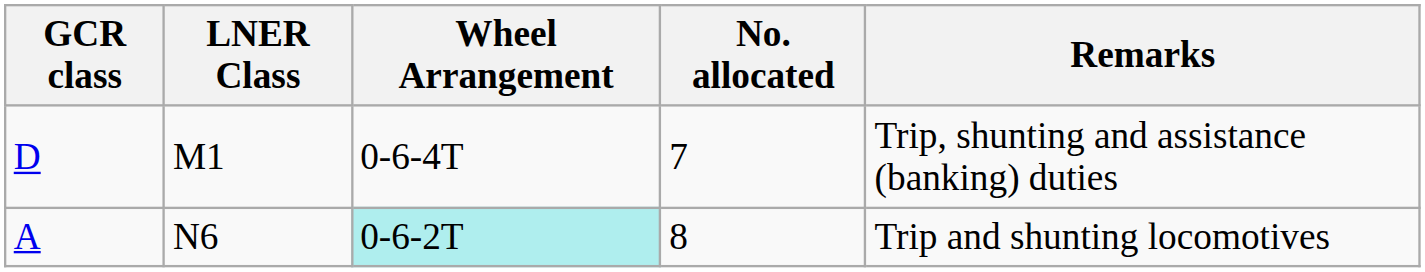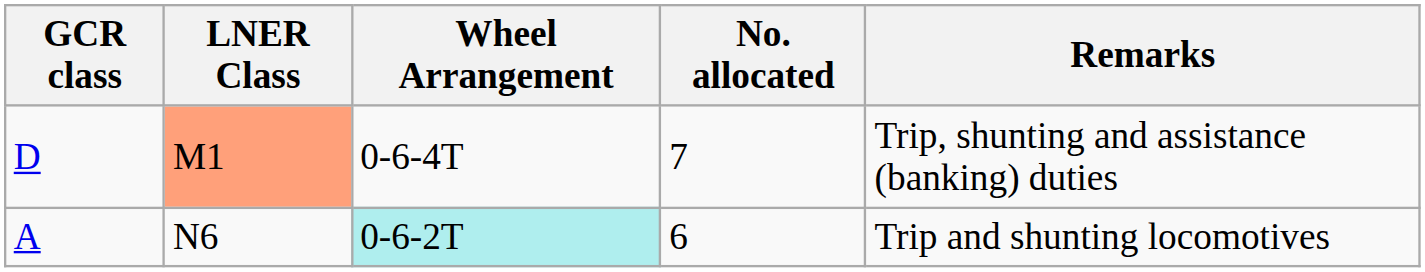D | LNER Class: no background -> lightsalmon background
A | No. allocated: 8 -> 6
